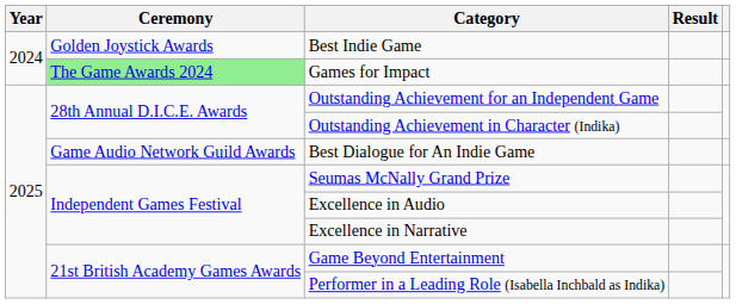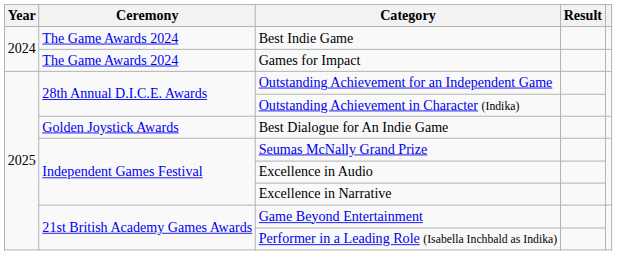Best Indie Game | Ceremony: Golden Joystick Awards -> The Game Awards 2024
Games for Impact | Ceremony: lightgreen background -> no background
Best Dialogue for An Indie Game | Ceremony: Game Audio Network Guild Awards -> Golden Joystick Awards
